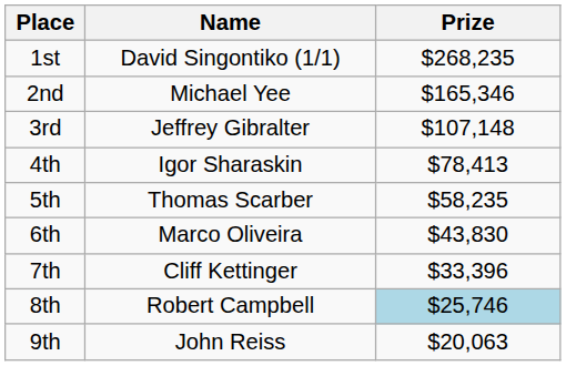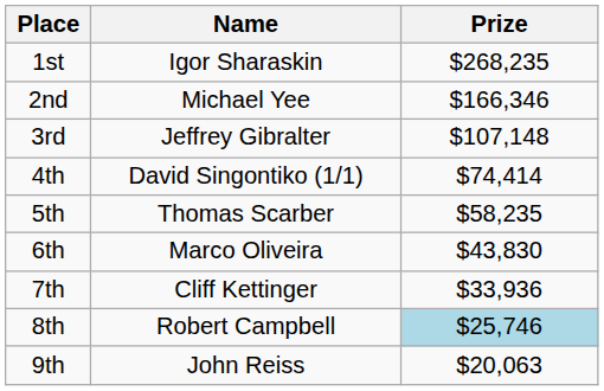1st | Name: David Singontiko (1/1) -> Igor Sharaskin
2nd | Prize: $165,346 -> $166,346
4th | Name: Igor Sharaskin -> David Singontiko (1/1)
4th | Prize: $78,413 -> $74,414
7th | Prize: $33,396 -> $33,936
